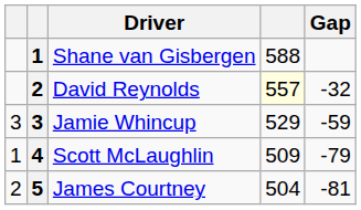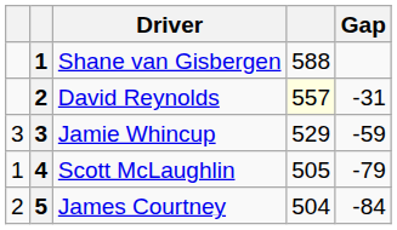David Reynolds | Gap: -32 -> -31
Scott McLaughlin | column 4: 509 -> 505
James Courtney | Gap: -81 -> -84
